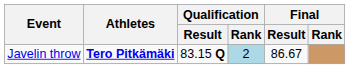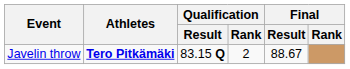Javelin throw | Qualification / Rank: lightblue background -> no background
Javelin throw | Final / Result: 86.67 -> 88.67
